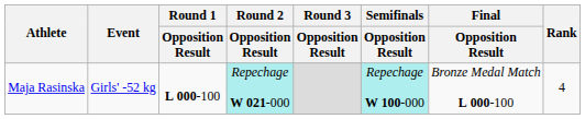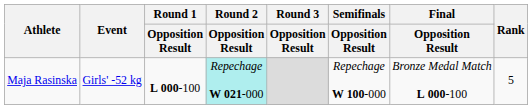Maja Rasinska | Semifinals / Opposition Result: paleturquoise background -> no background
Maja Rasinska | Rank: 4 -> 5
